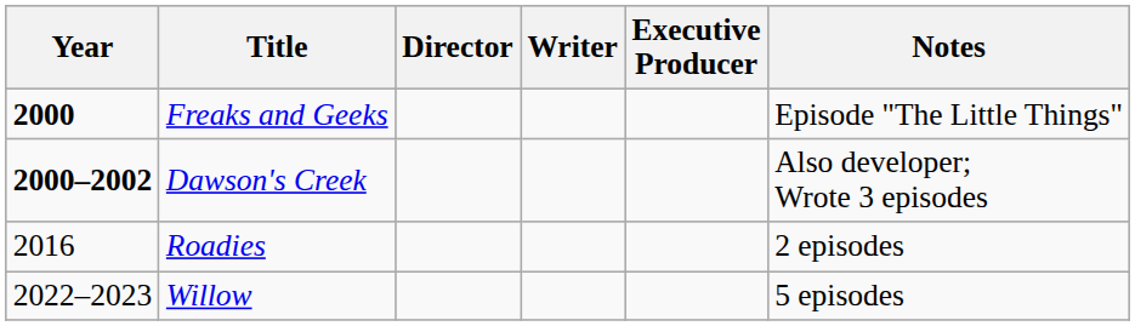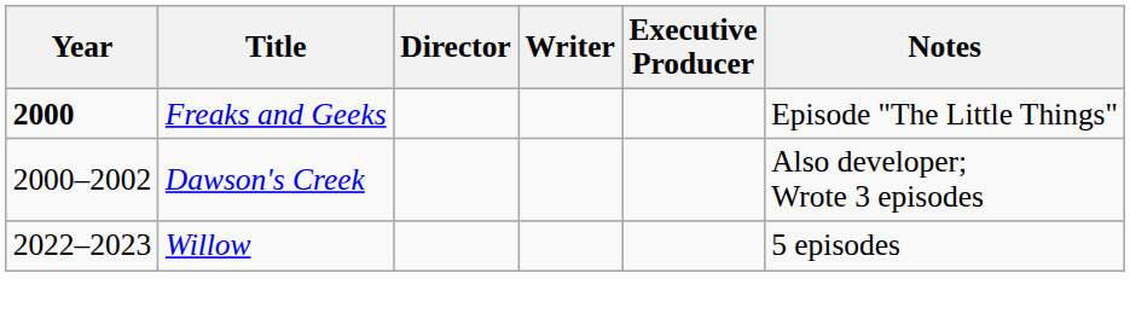Dawson's Creek | Year: bold -> normal
- row: 2016 | Roadies | 2 episodes
